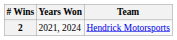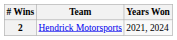columns swapped: Team <-> Years Won
